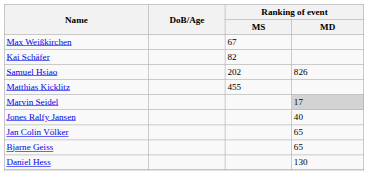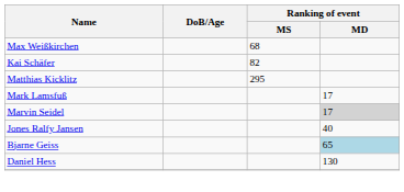Max Weißkirchen | Ranking of event / MS: 67 -> 68
- row: Samuel Hsiao | 202 | 826
Matthias Kicklitz | Ranking of event / MS: 455 -> 295
+ row: Mark Lamsfuß | 17
- row: Jan Colin Völker | 65
Bjarne Geiss | Ranking of event / MD: no background -> lightblue background
